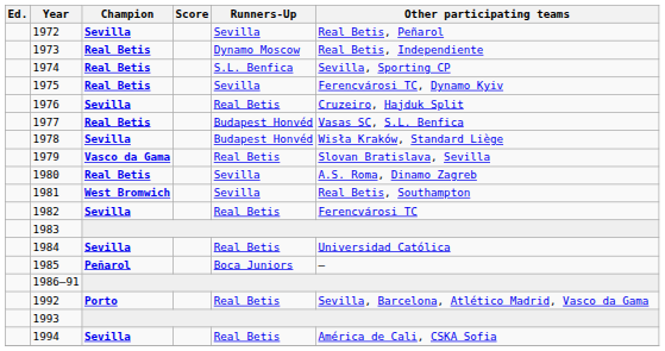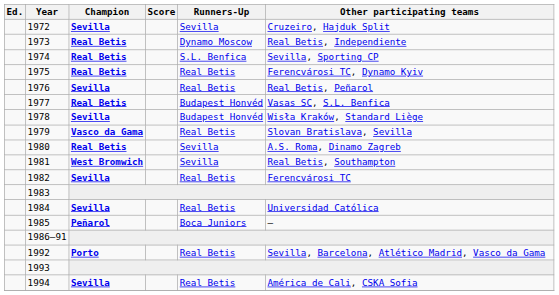1972 | Other participating teams: Real Betis, Peñarol -> Cruzeiro, Hajduk Split
1975 | Runners-Up: Sevilla -> Real Betis
1976 | Other participating teams: Cruzeiro, Hajduk Split -> Real Betis, Peñarol
